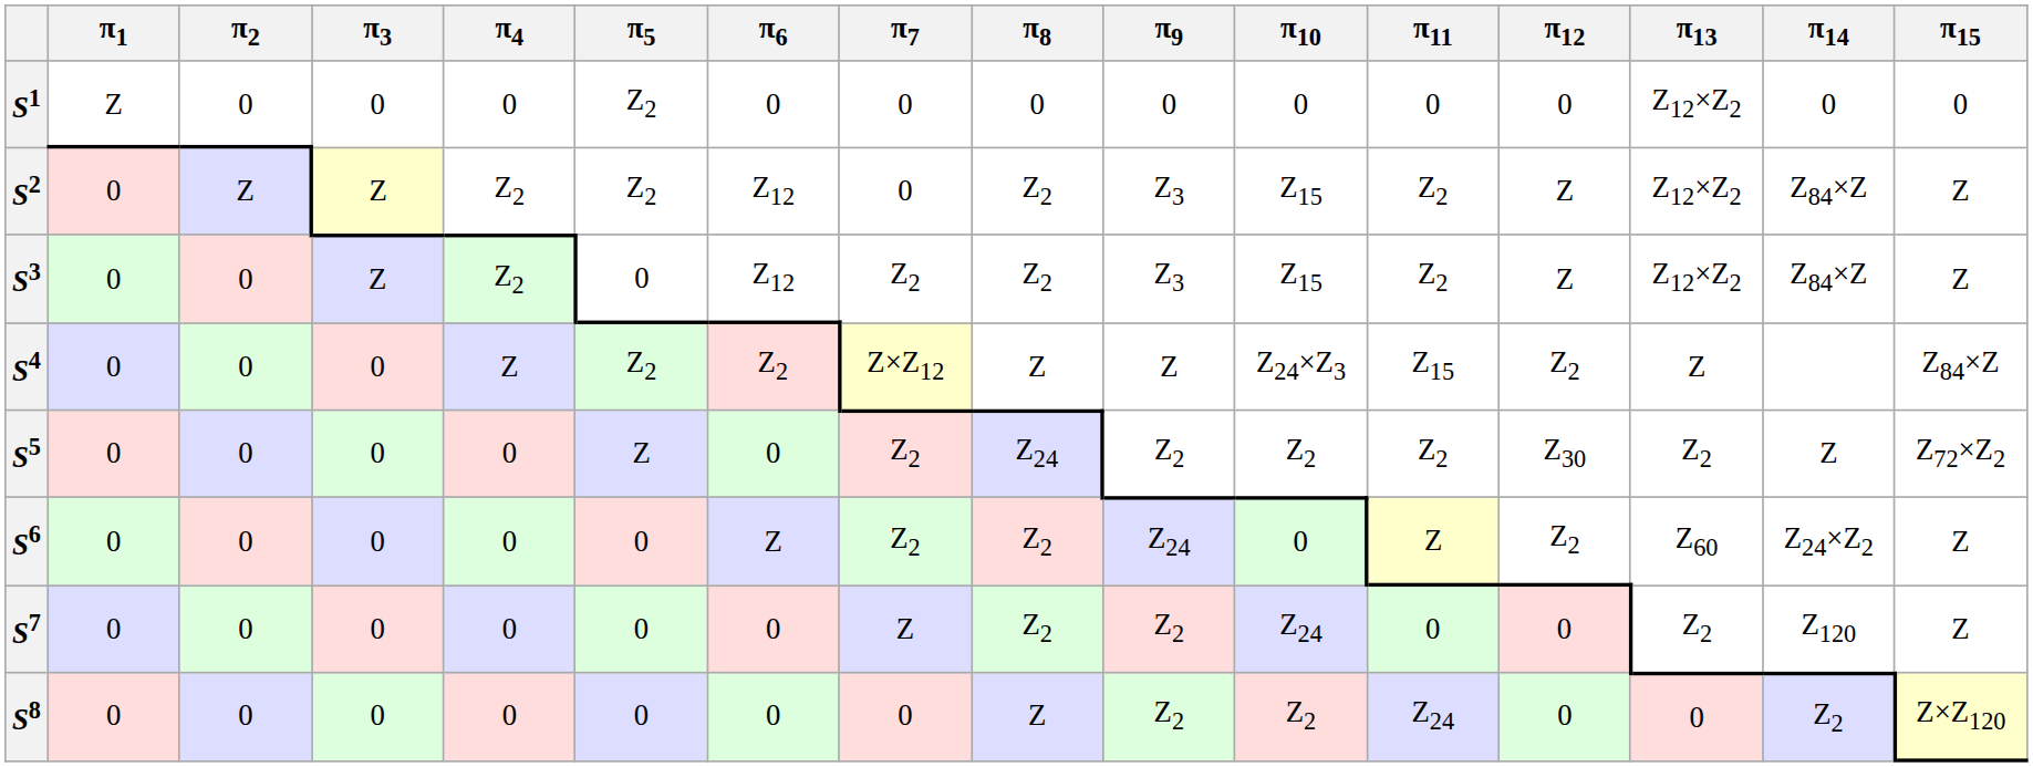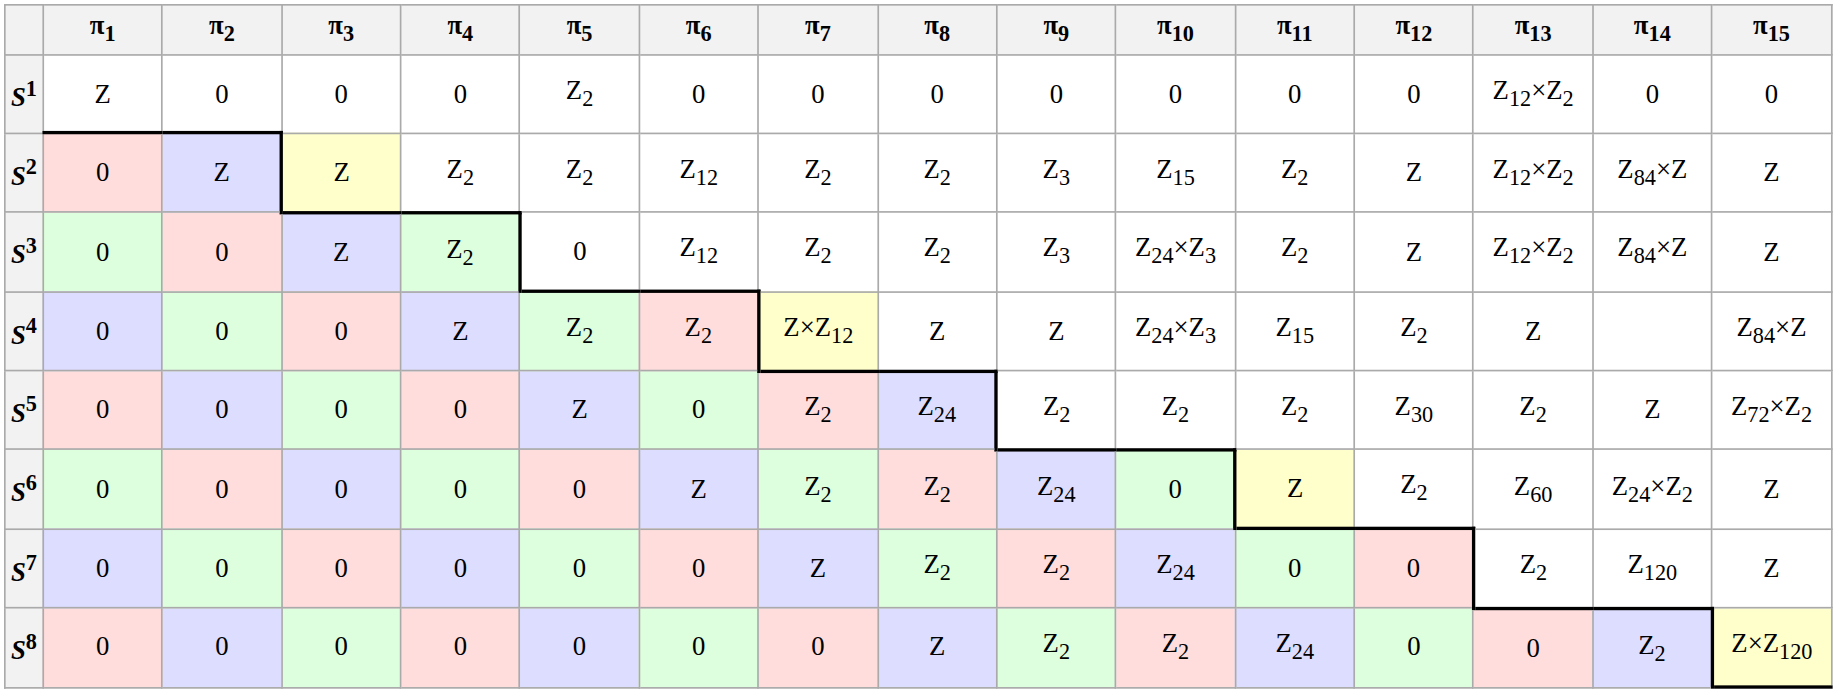S2 | π7: 0 -> Z2
S3 | π10: Z15 -> Z24×Z3
